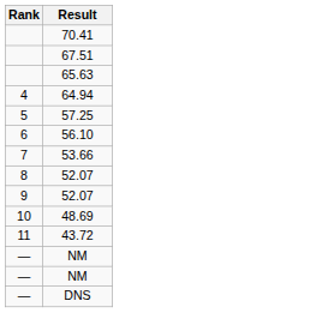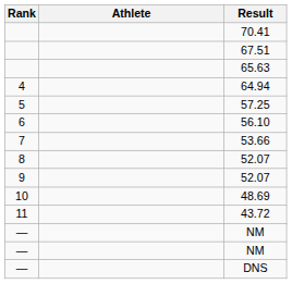+ column: Athlete
